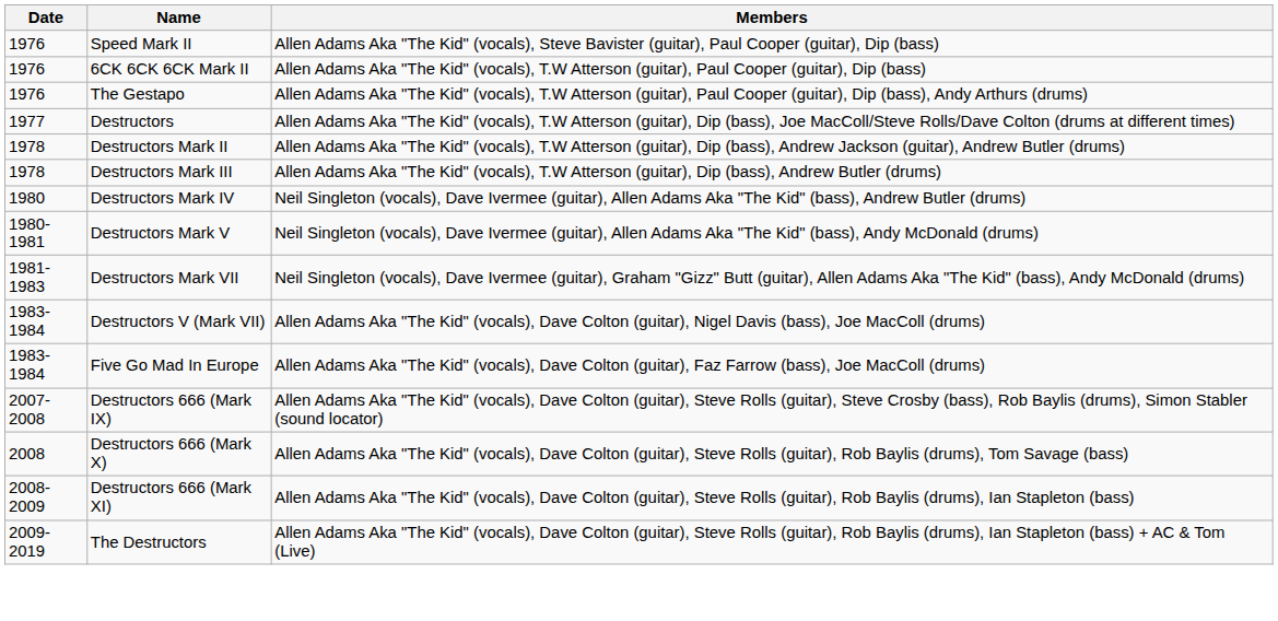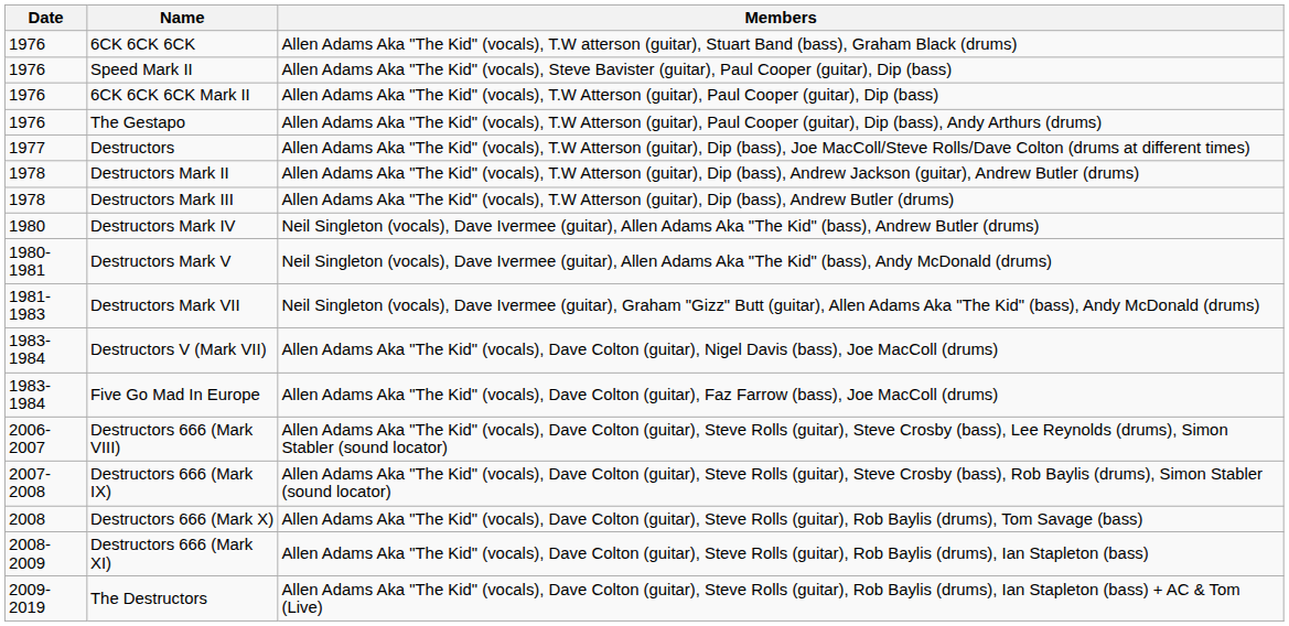+ row: 1976 | 6CK 6CK 6CK | Allen Adams Aka "The Kid" (vocals), T.W atterson (guitar), Stuart Band (bass), Graham Black (drums)
+ row: 2006-2007 | Destructors 666 (Mark VIII) | Allen Adams Aka "The Kid" (vocals), Dave Colton (guitar), Steve Rolls (guitar), Steve Crosby (bass), Lee Reynolds (drums), Simon Stabler (sound locator)
